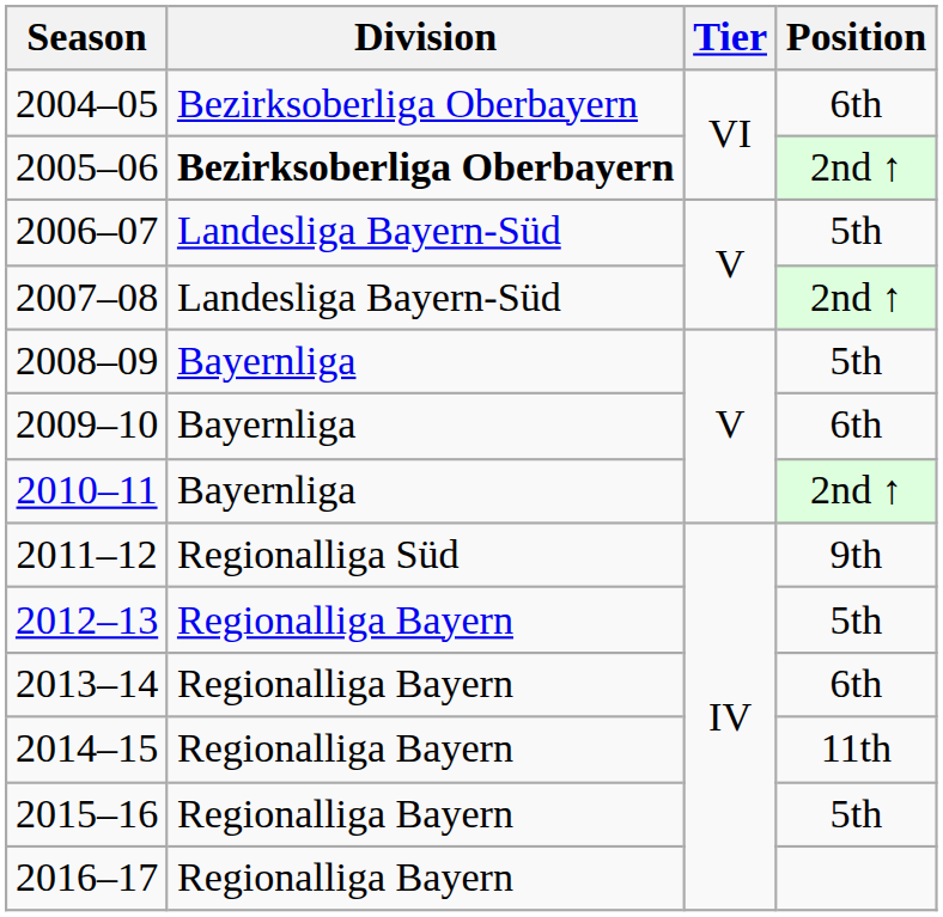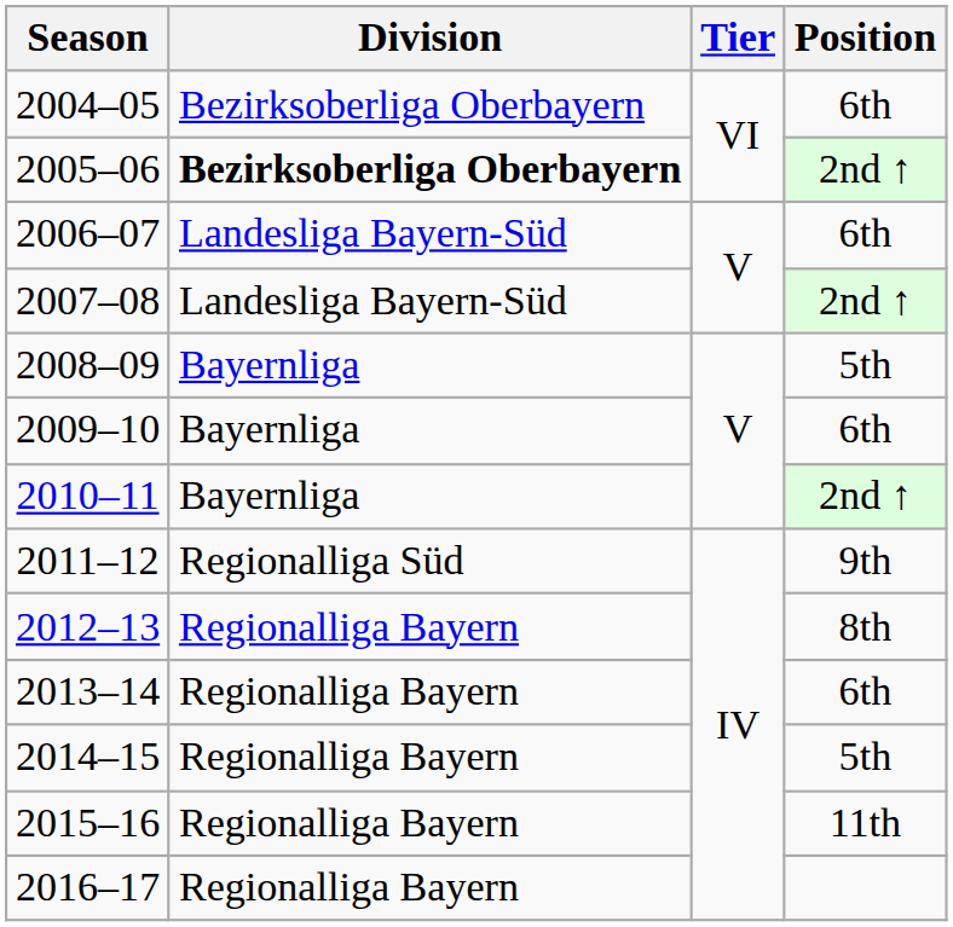2006–07 | Position: 5th -> 6th
2012–13 | Position: 5th -> 8th
2014–15 | Position: 11th -> 5th
2015–16 | Position: 5th -> 11th
